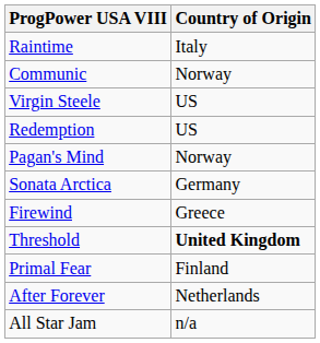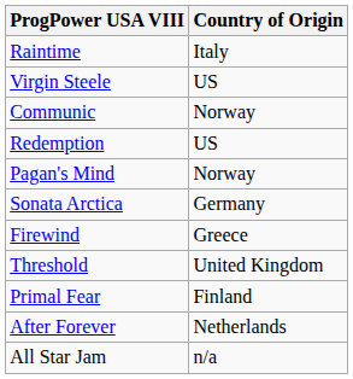rows swapped: Communic <-> Virgin Steele
Threshold | Country of Origin: bold -> normal
